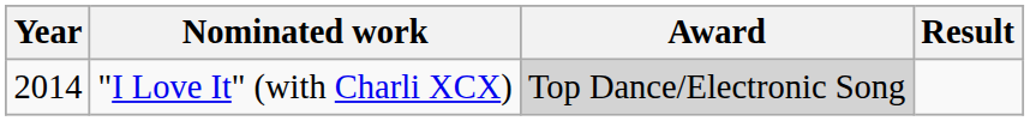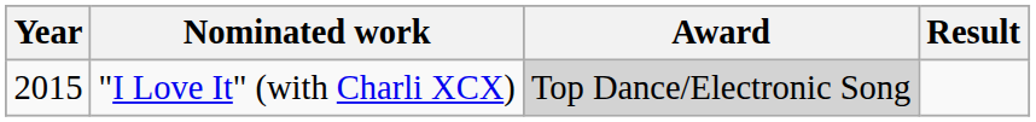"I Love It" (with Charli XCX) | Year: 2014 -> 2015
